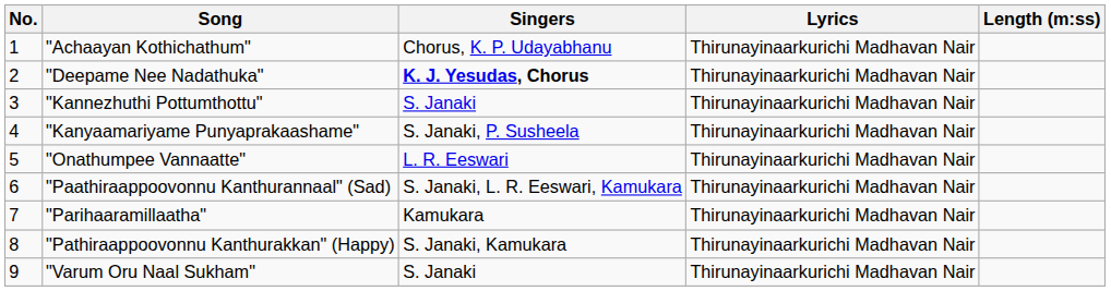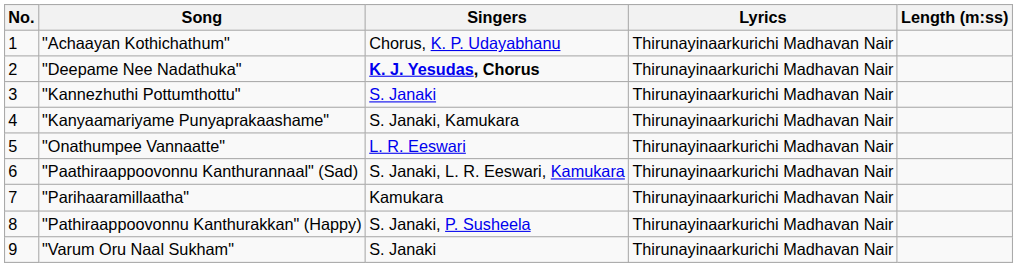"Kanyaamariyame Punyaprakaashame" | Singers: S. Janaki, P. Susheela -> S. Janaki, Kamukara
"Pathiraappoovonnu Kanthurakkan" (Happy) | Singers: S. Janaki, Kamukara -> S. Janaki, P. Susheela
